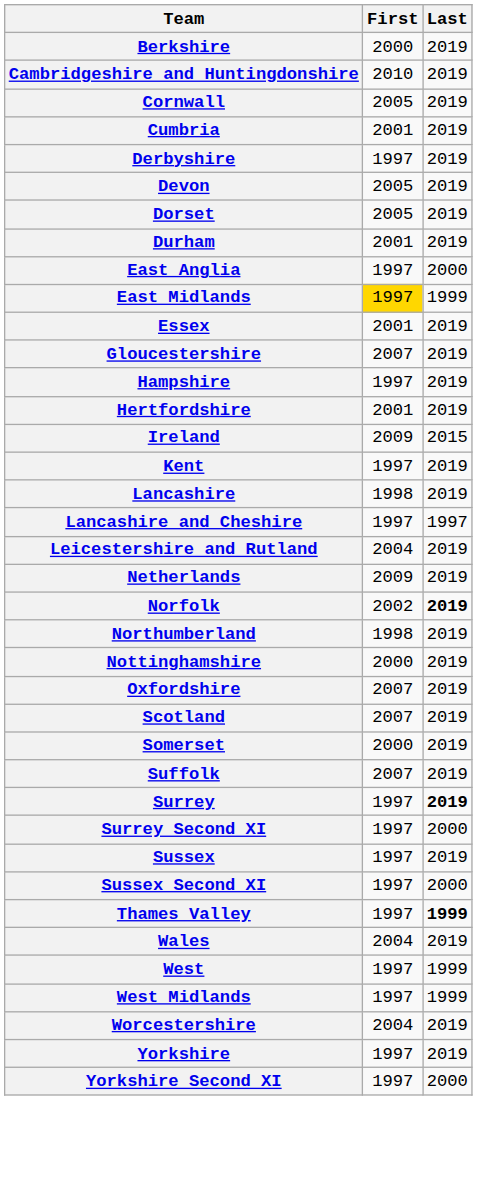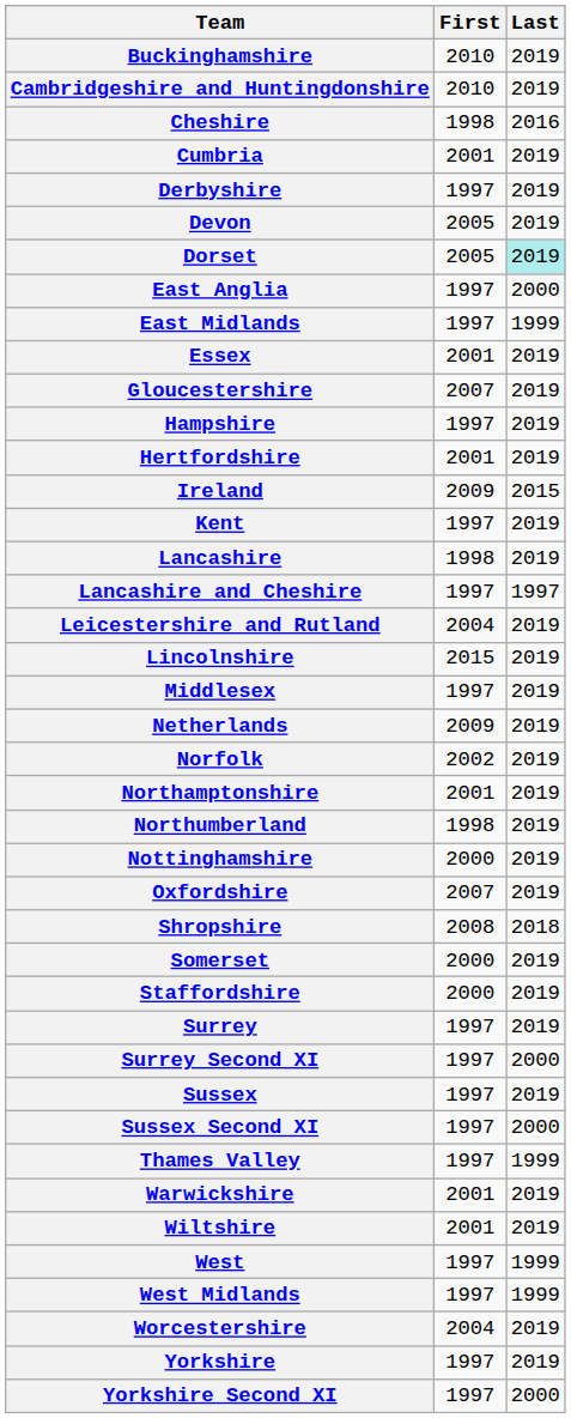- row: Berkshire | 2000 | 2019
+ row: Buckinghamshire | 2010 | 2019
+ row: Cheshire | 1998 | 2016
- row: Cornwall | 2005 | 2019
Dorset | Last: no background -> paleturquoise background
- row: Durham | 2001 | 2019
East Midlands | First: gold background -> no background
+ row: Lincolnshire | 2015 | 2019
+ row: Middlesex | 1997 | 2019
Norfolk | Last: bold -> normal
+ row: Northamptonshire | 2001 | 2019
- row: Scotland | 2007 | 2019
+ row: Shropshire | 2008 | 2018
+ row: Staffordshire | 2000 | 2019
- row: Suffolk | 2007 | 2019
Surrey | Last: bold -> normal
Thames Valley | Last: bold -> normal
- row: Wales | 2004 | 2019
+ row: Warwickshire | 2001 | 2019
+ row: Wiltshire | 2001 | 2019
